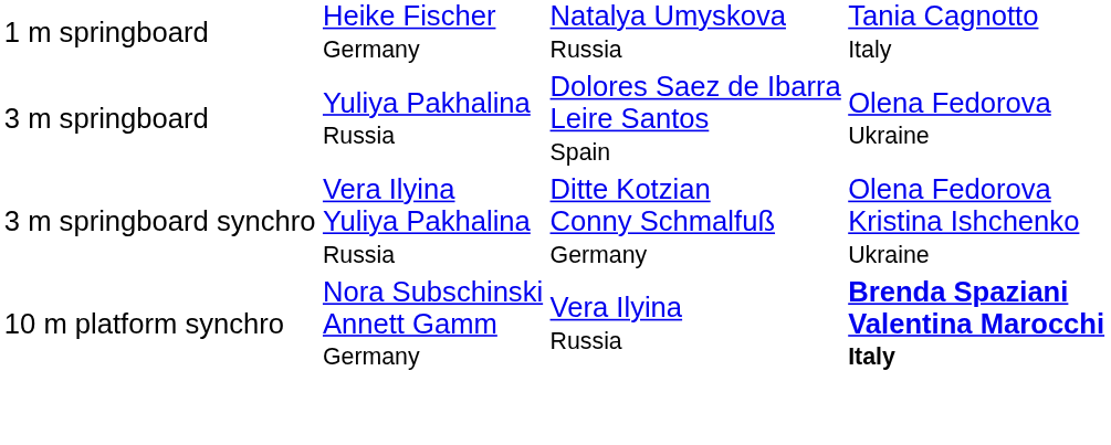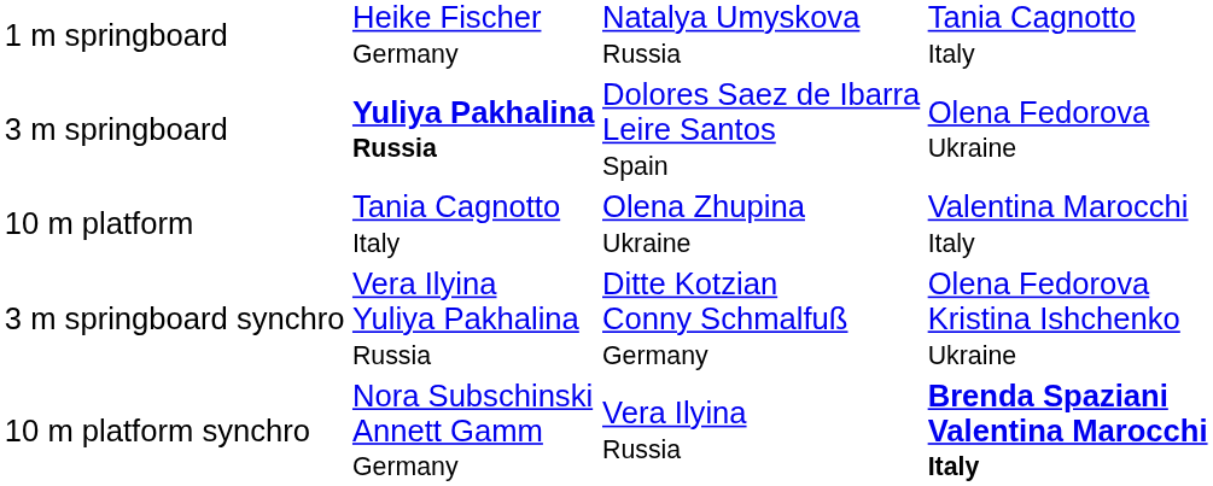3 m springboard | column 2: normal -> bold
+ row: 10 m platform | Tania Cagnotto Italy | Olena Zhupina Ukraine | Valentina Marocchi Italy
